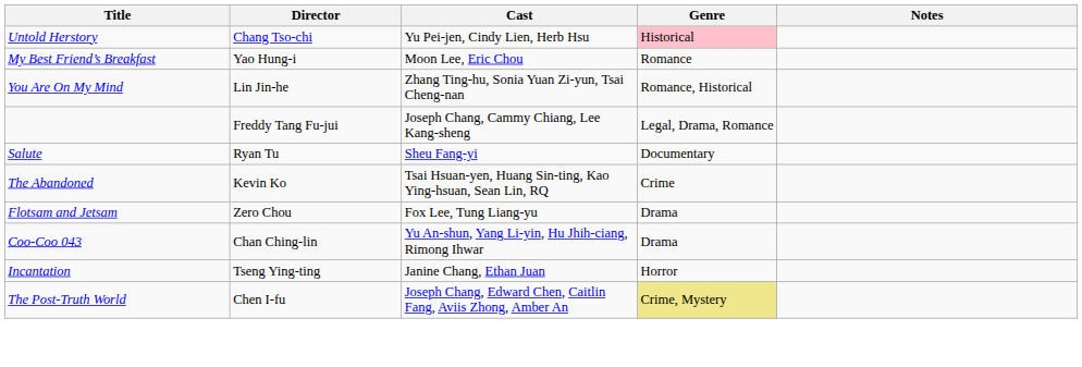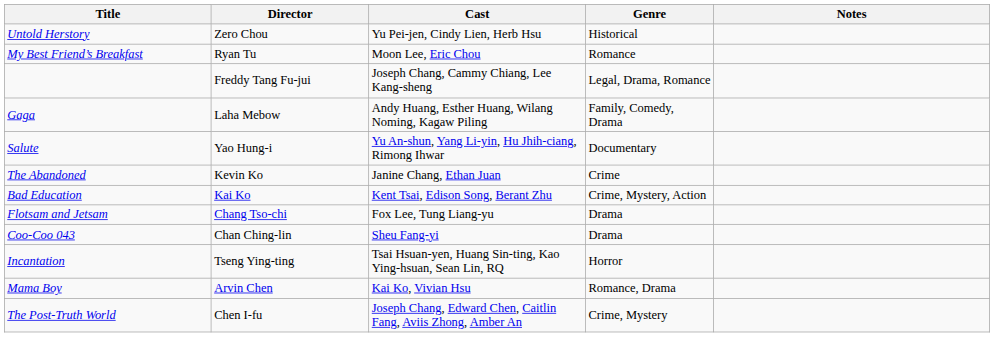Untold Herstory | Director: Chang Tso-chi -> Zero Chou
Untold Herstory | Genre: pink background -> no background
My Best Friend’s Breakfast | Director: Yao Hung-i -> Ryan Tu
- row: You Are On My Mind | Lin Jin-he | Zhang Ting-hu, Sonia Yuan Zi-yun, Tsai Cheng-nan | Romance, Historical
+ row: Gaga | Laha Mebow | Andy Huang, Esther Huang, Wilang Noming, Kagaw Piling | Family, Comedy, Drama
Salute | Director: Ryan Tu -> Yao Hung-i
Salute | Cast: Sheu Fang-yi -> Yu An-shun, Yang Li-yin, Hu Jhih-ciang, Rimong Ihwar
The Abandoned | Cast: Tsai Hsuan-yen, Huang Sin-ting, Kao Ying-hsuan, Sean Lin, RQ -> Janine Chang, Ethan Juan
+ row: Bad Education | Kai Ko | Kent Tsai, Edison Song, Berant Zhu | Crime, Mystery, Action
Flotsam and Jetsam | Director: Zero Chou -> Chang Tso-chi
Coo-Coo 043 | Cast: Yu An-shun, Yang Li-yin, Hu Jhih-ciang, Rimong Ihwar -> Sheu Fang-yi
Incantation | Cast: Janine Chang, Ethan Juan -> Tsai Hsuan-yen, Huang Sin-ting, Kao Ying-hsuan, Sean Lin, RQ
+ row: Mama Boy | Arvin Chen | Kai Ko, Vivian Hsu | Romance, Drama
The Post-Truth World | Genre: khaki background -> no background
